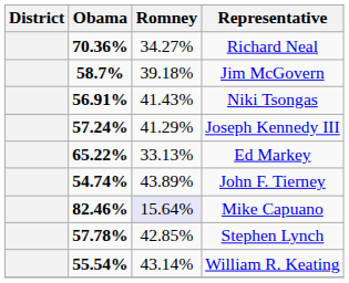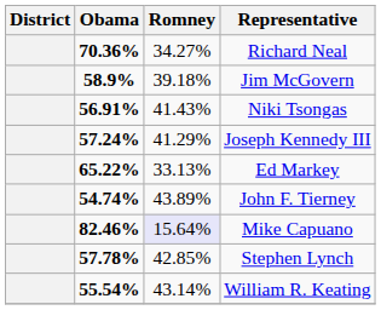Jim McGovern | Obama: 58.7% -> 58.9%
